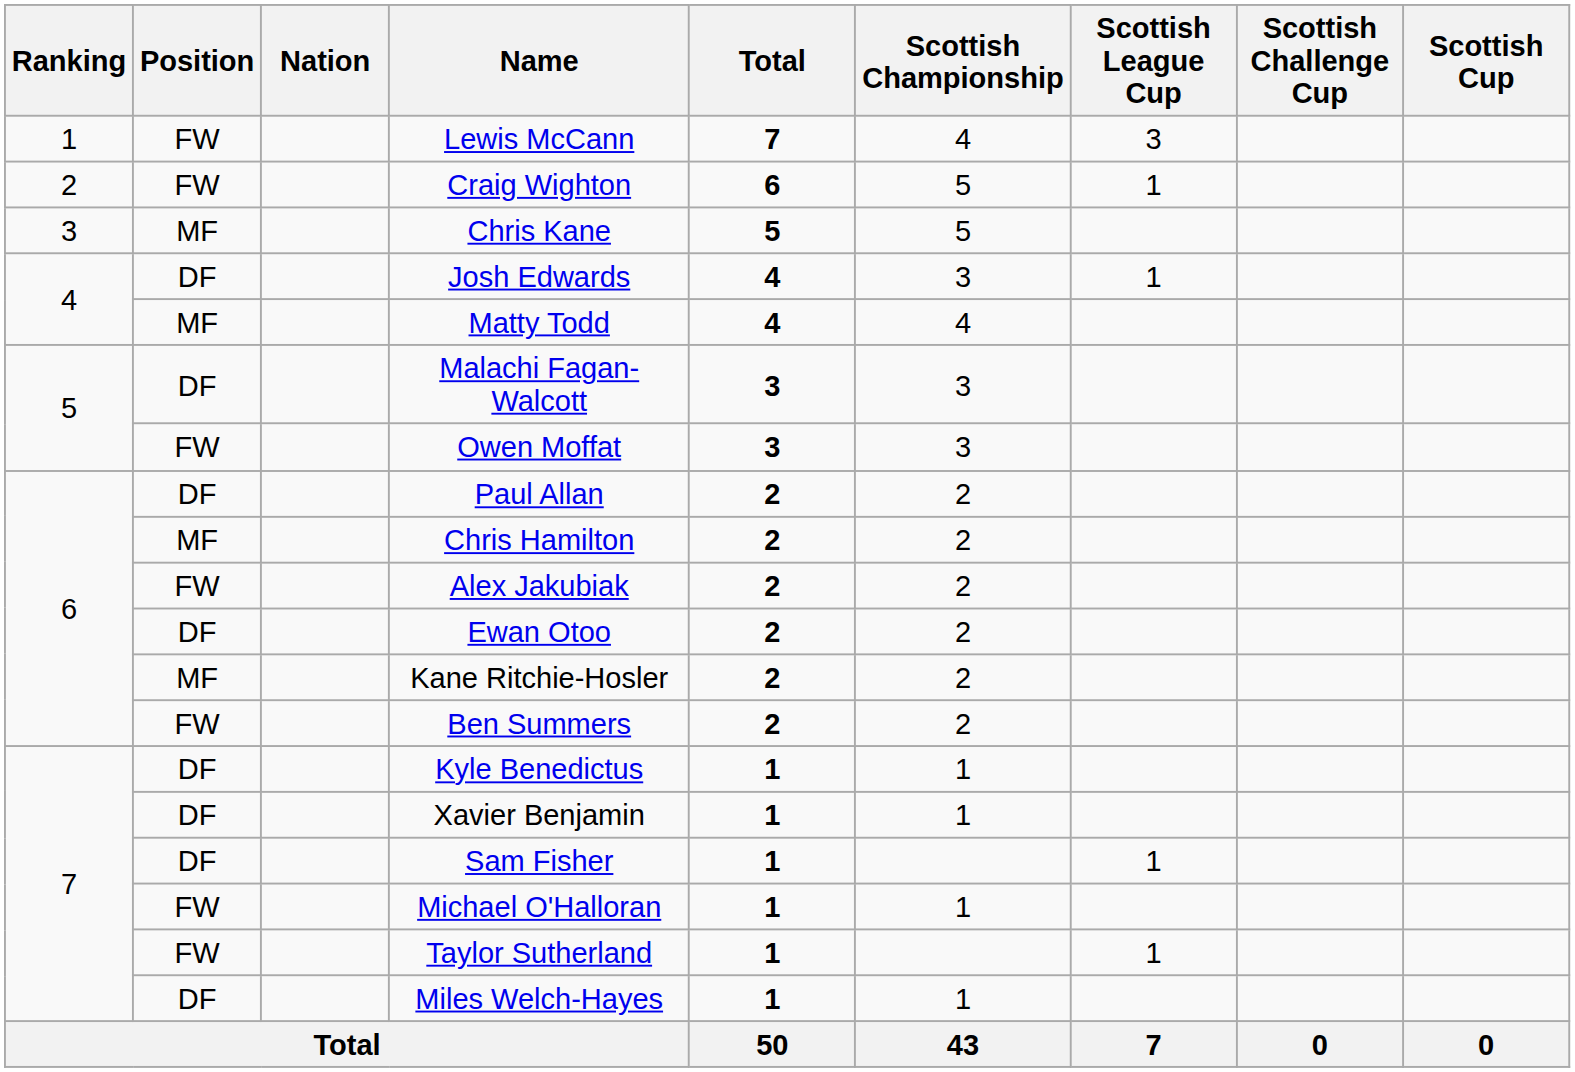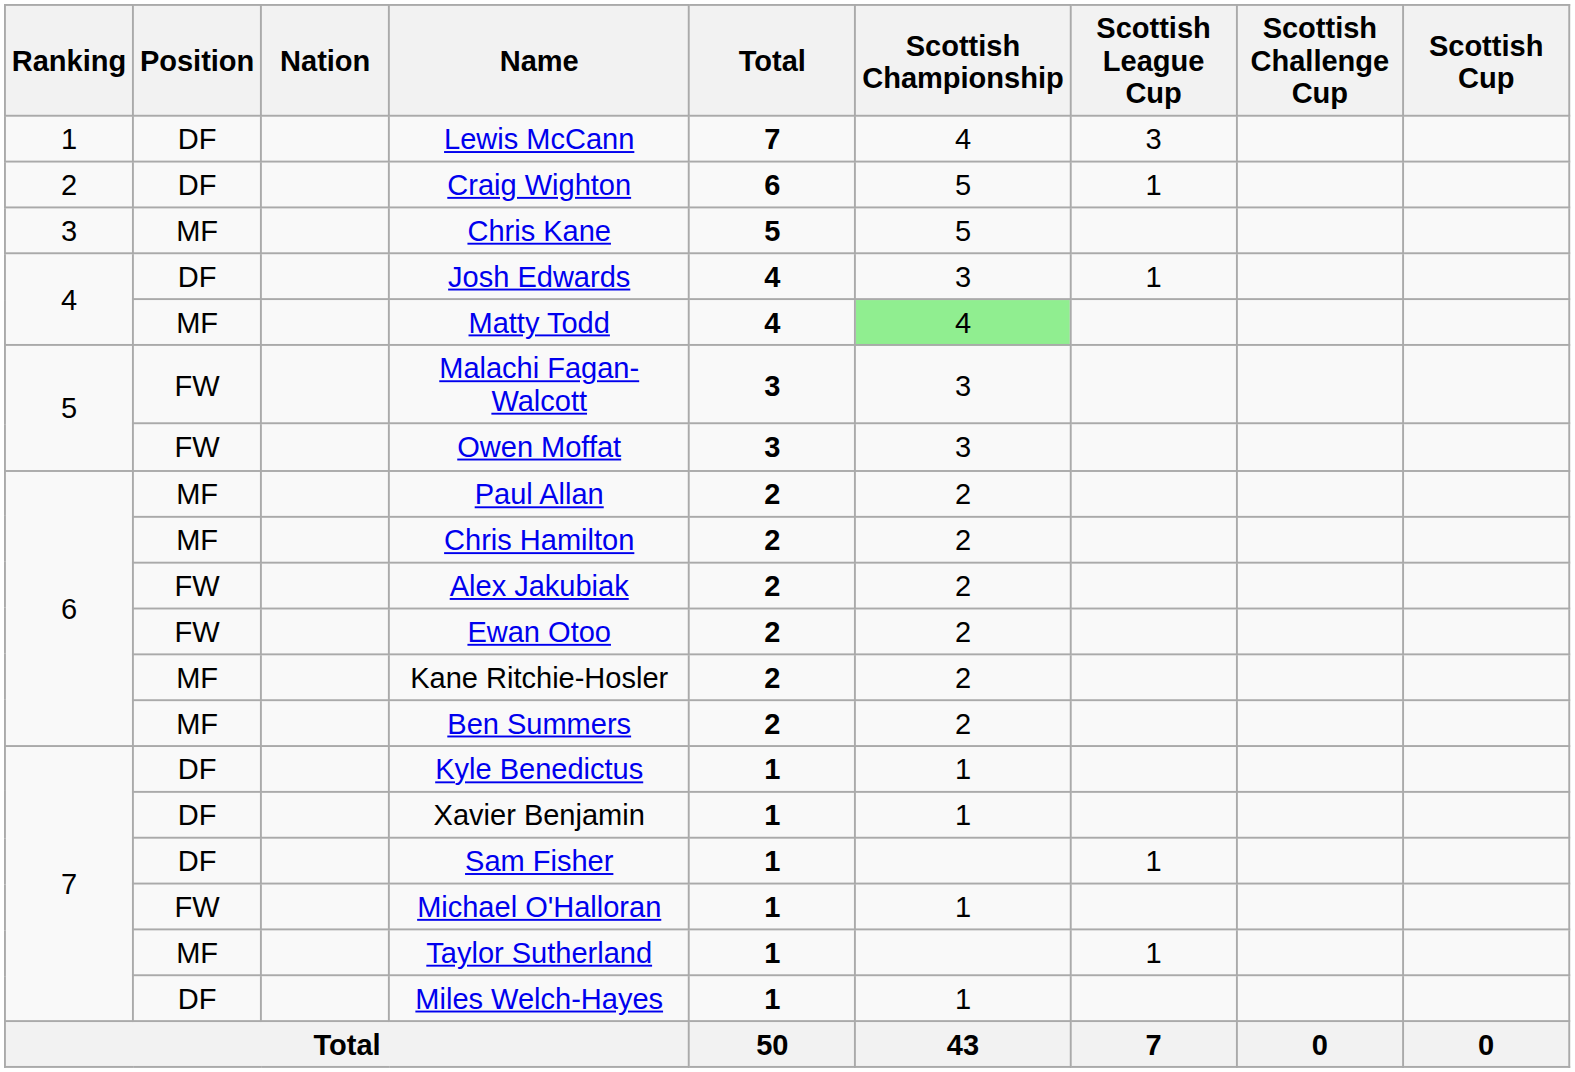Lewis McCann | Position: FW -> DF
Craig Wighton | Position: FW -> DF
Matty Todd | Scottish Championship: no background -> lightgreen background
Malachi Fagan-Walcott | Position: DF -> FW
Paul Allan | Position: DF -> MF
Ewan Otoo | Position: DF -> FW
Ben Summers | Position: FW -> MF
Taylor Sutherland | Position: FW -> MF
